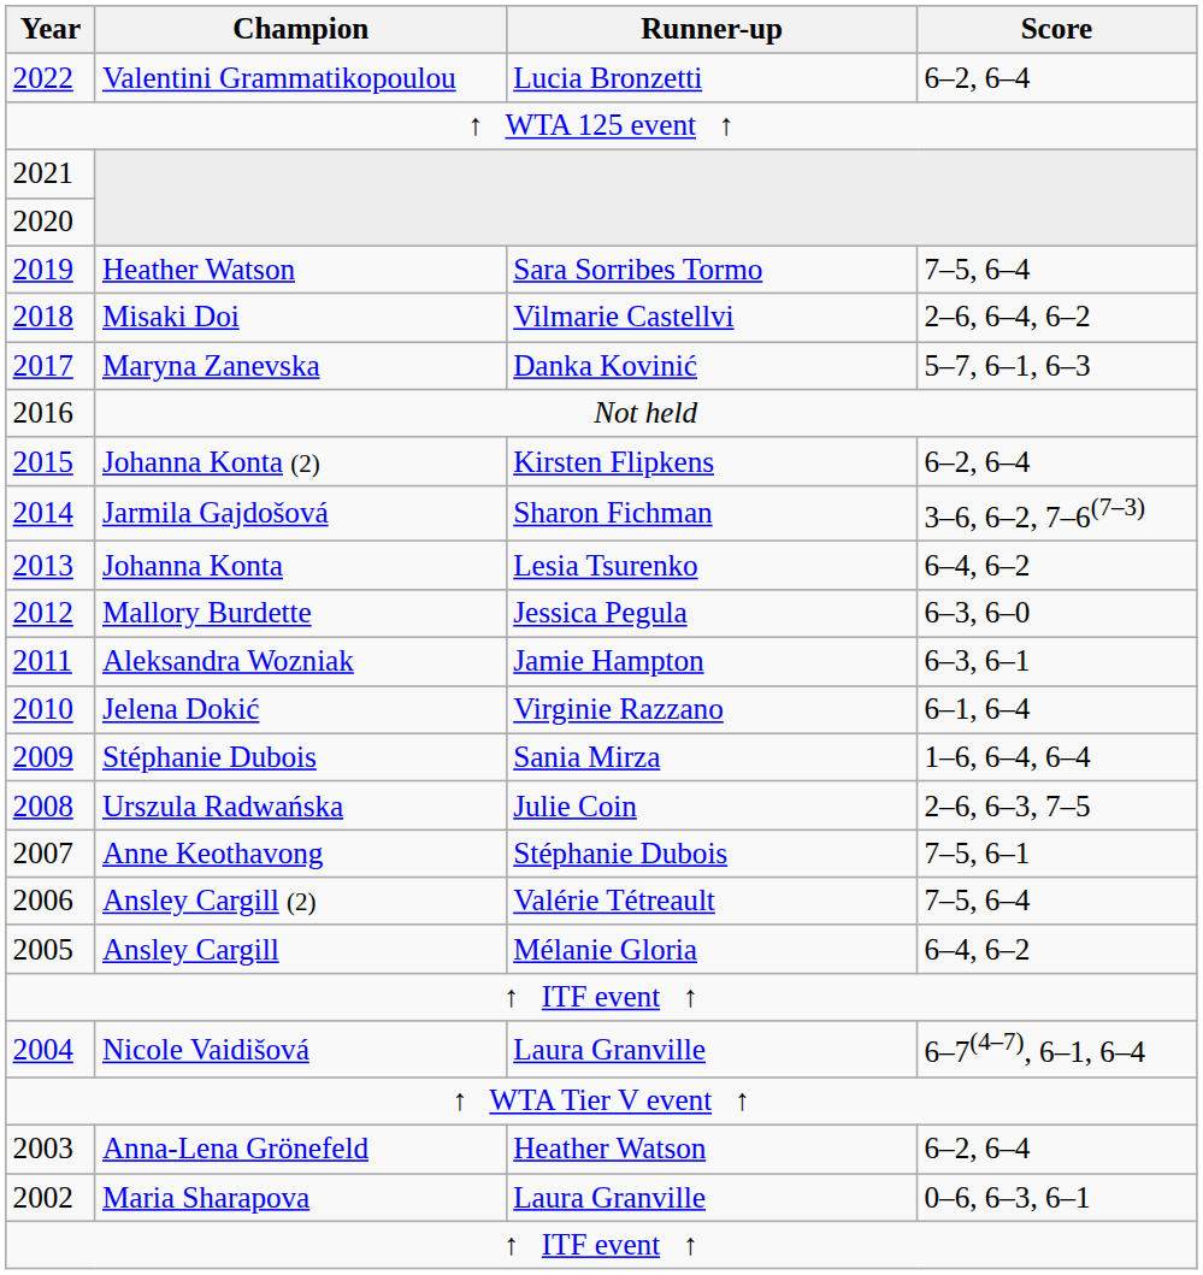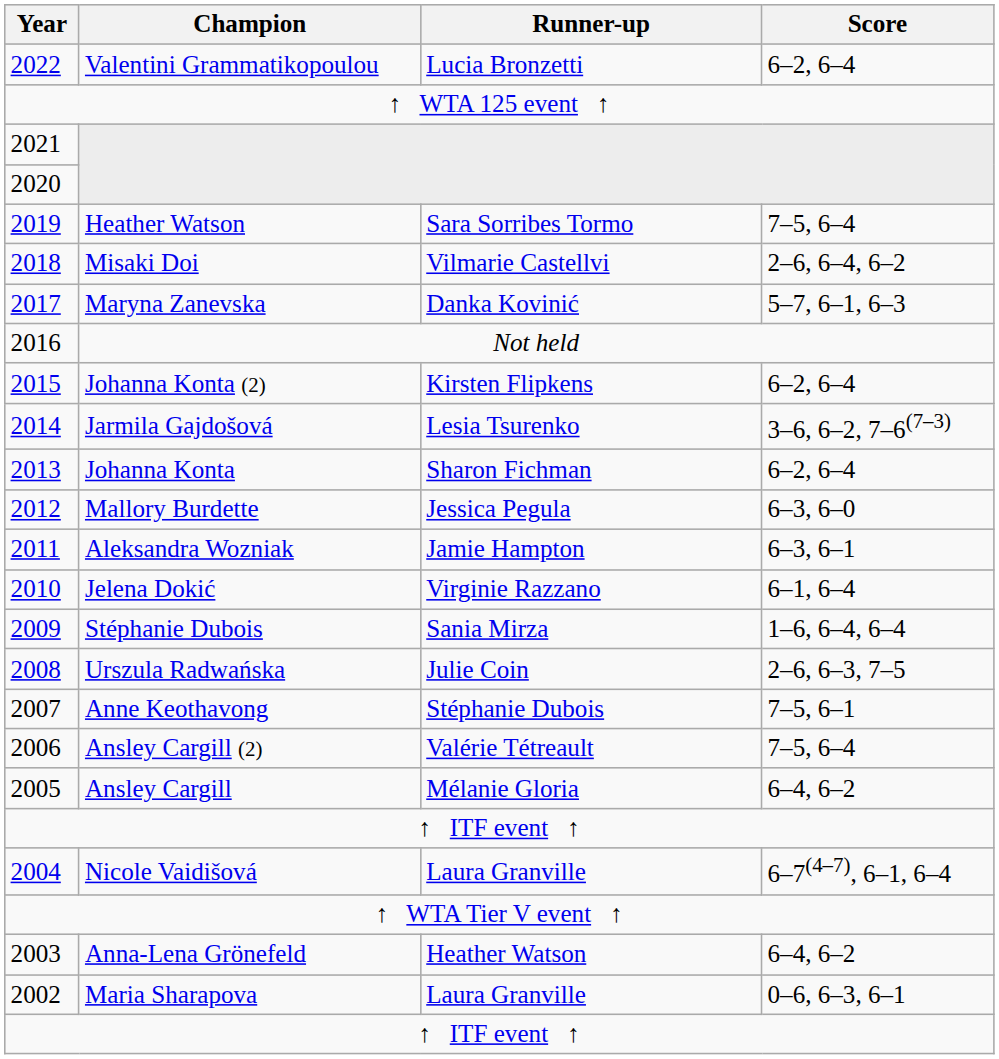Jarmila Gajdošová | Runner-up: Sharon Fichman -> Lesia Tsurenko
Johanna Konta | Runner-up: Lesia Tsurenko -> Sharon Fichman
Johanna Konta | Score: 6–4, 6–2 -> 6–2, 6–4
Anna-Lena Grönefeld | Score: 6–2, 6–4 -> 6–4, 6–2
